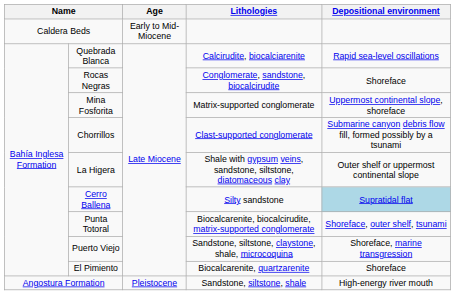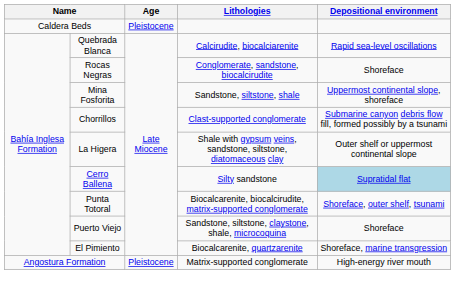Caldera Beds | Age: Early to Mid-Miocene -> Pleistocene
Mina Fosforita | Lithologies: Matrix-supported conglomerate -> Sandstone, siltstone, shale
Puerto Viejo | Depositional environment: Shoreface, marine transgression -> Shoreface
El Pimiento | Depositional environment: Shoreface -> Shoreface, marine transgression
Angostura Formation | Lithologies: Sandstone, siltstone, shale -> Matrix-supported conglomerate
